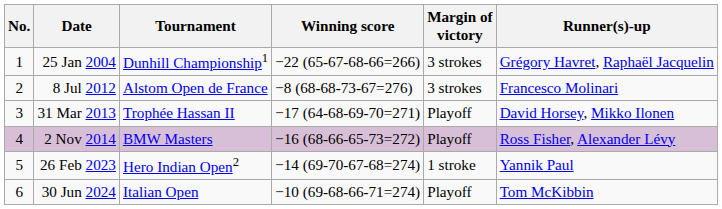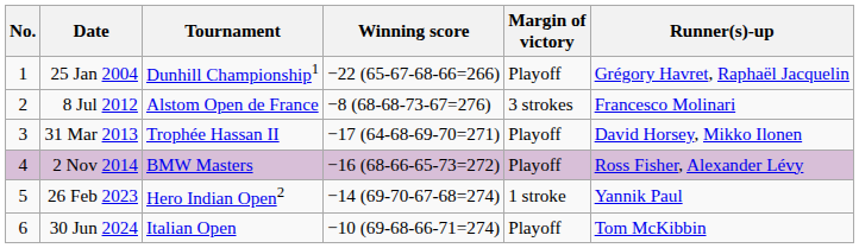25 Jan 2004 | Margin of victory: 3 strokes -> Playoff
